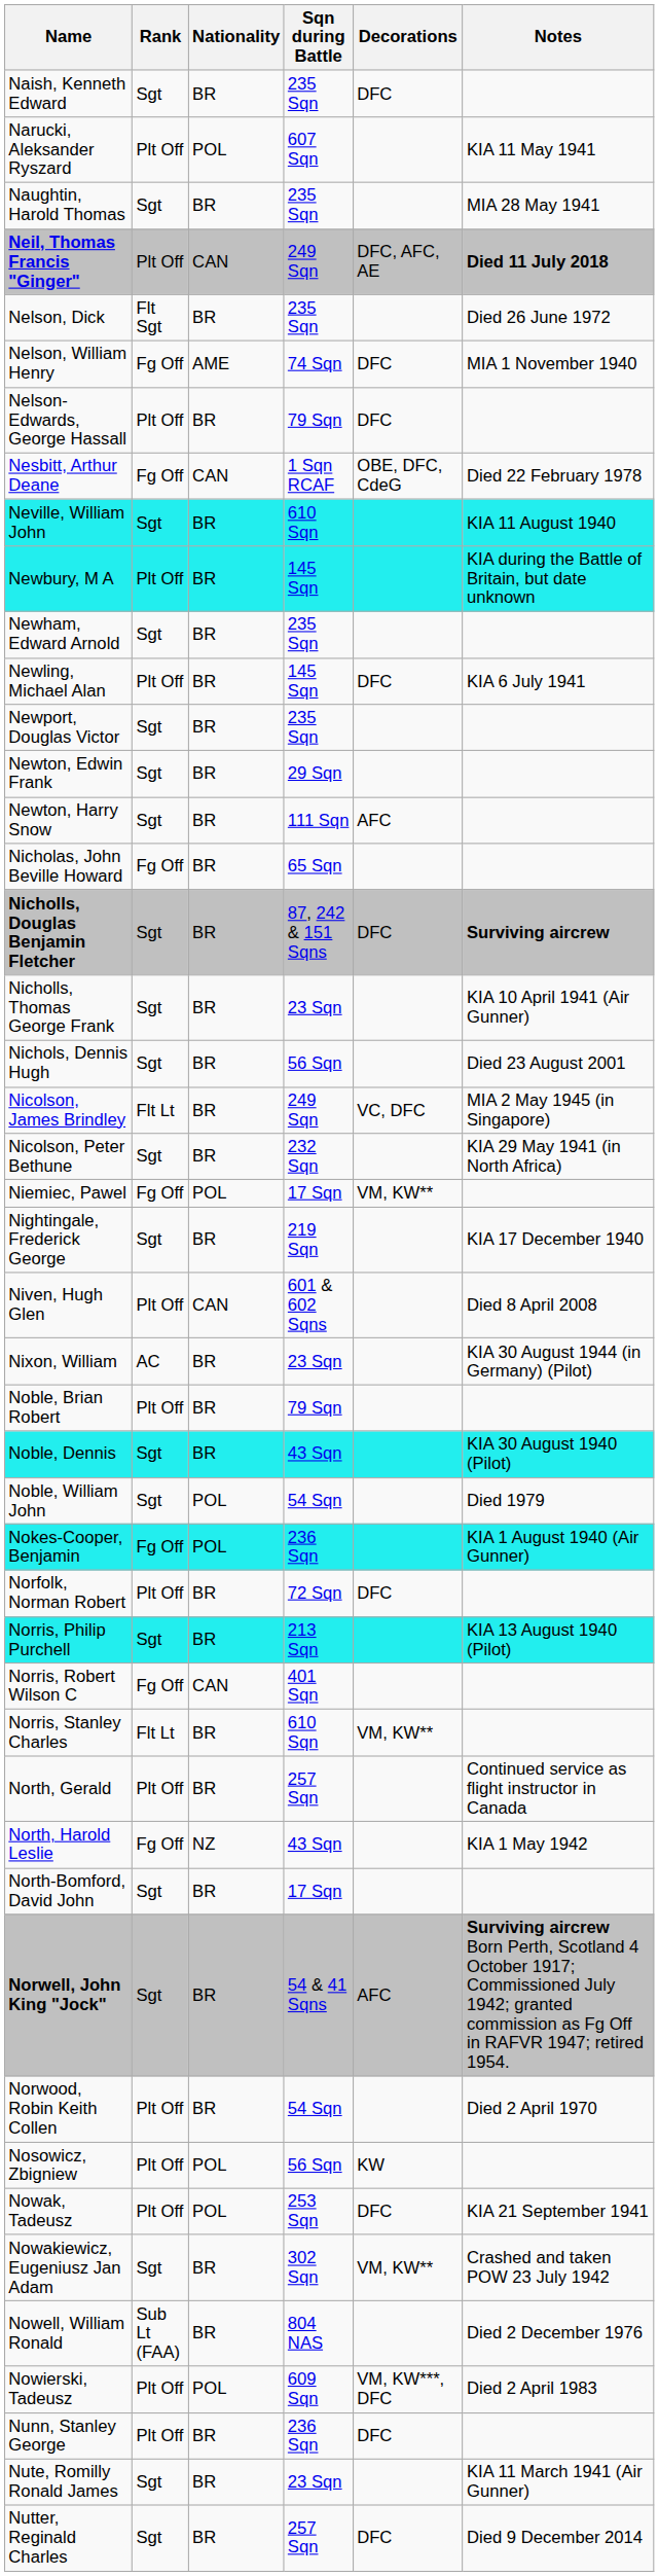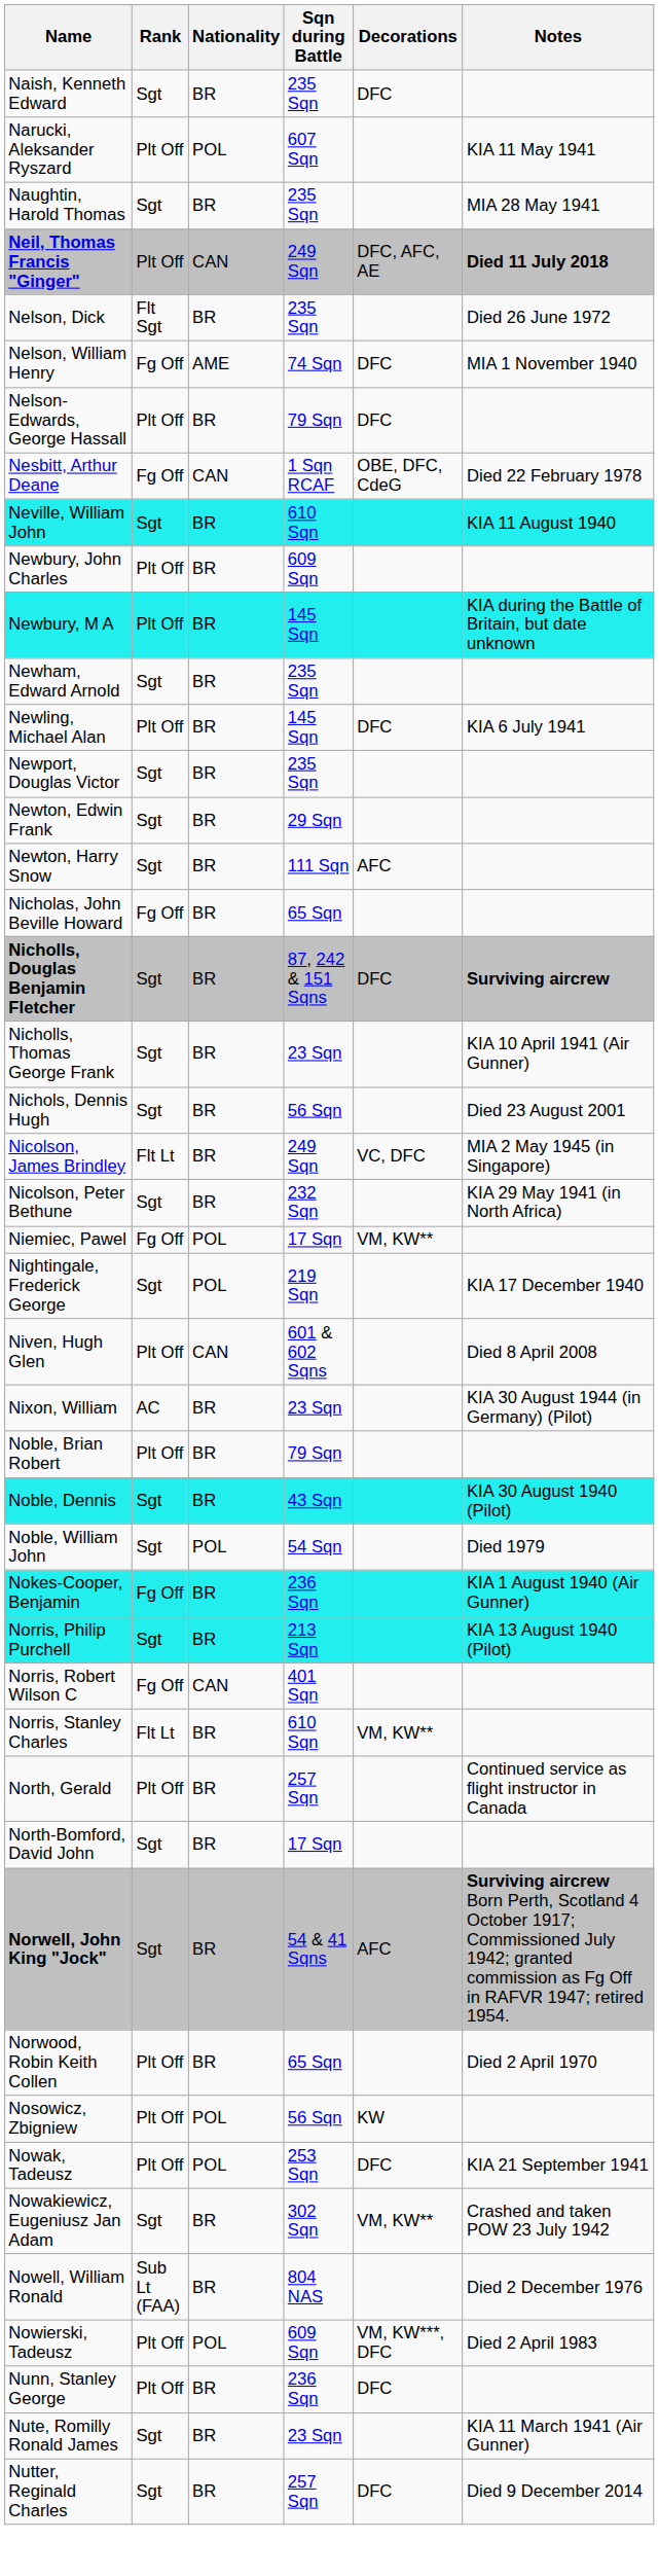+ row: Newbury, John Charles | Plt Off | BR | 609 Sqn
Nightingale, Frederick George | Nationality: BR -> POL
Nokes-Cooper, Benjamin | Nationality: POL -> BR
- row: Norfolk, Norman Robert | Plt Off | BR | 72 Sqn | DFC
- row: North, Harold Leslie | Fg Off | NZ | 43 Sqn | KIA 1 May 1942
Norwood, Robin Keith Collen | Sqn during Battle: 54 Sqn -> 65 Sqn
